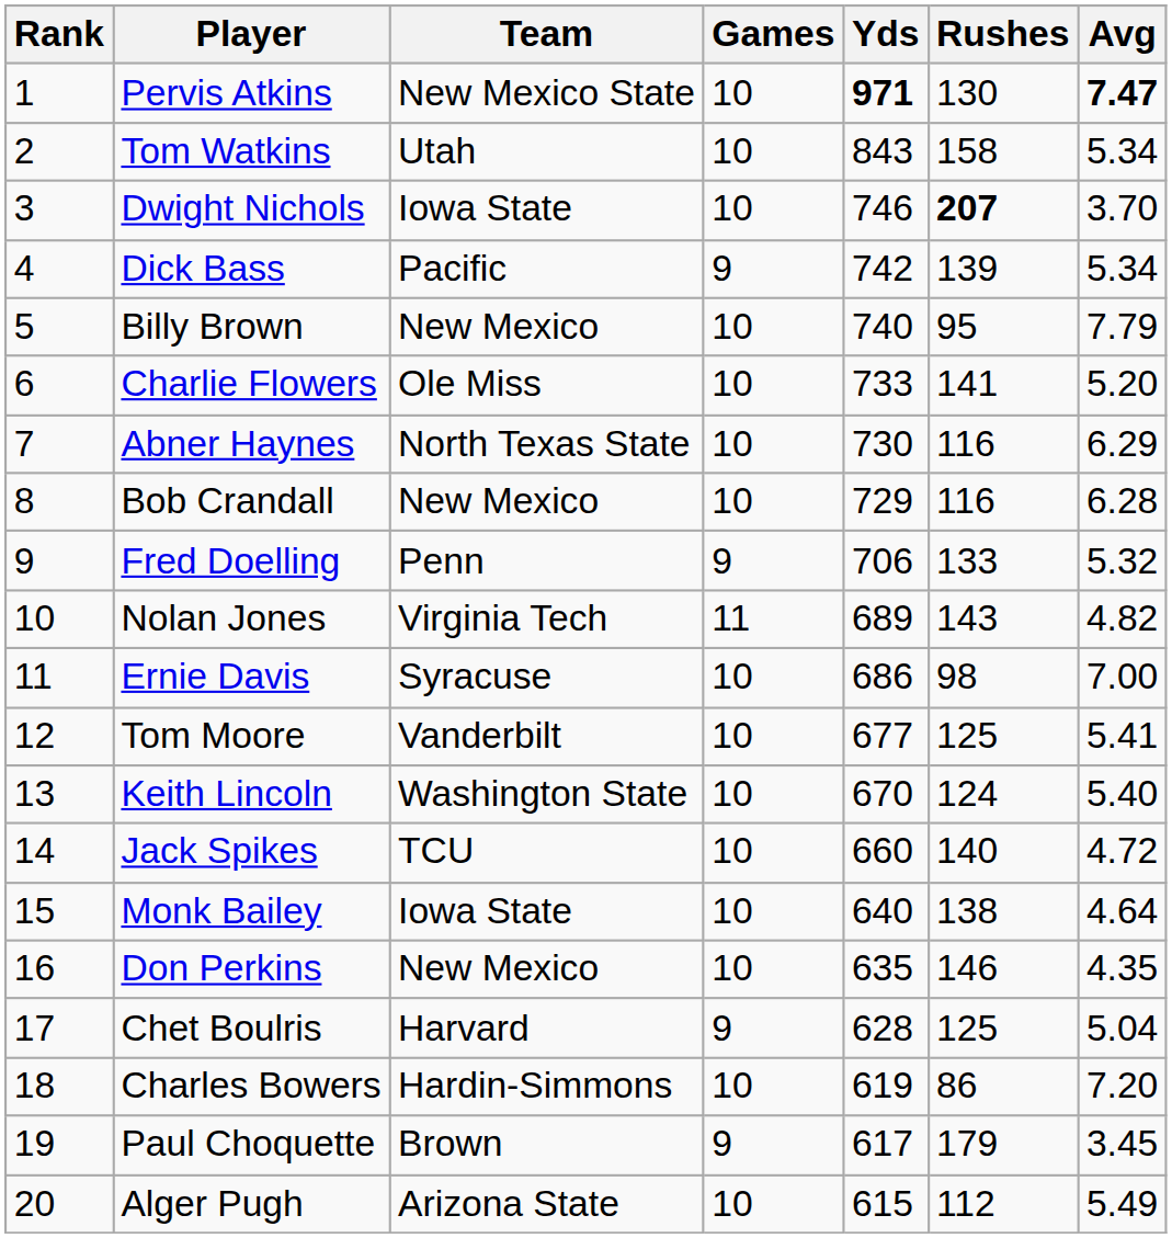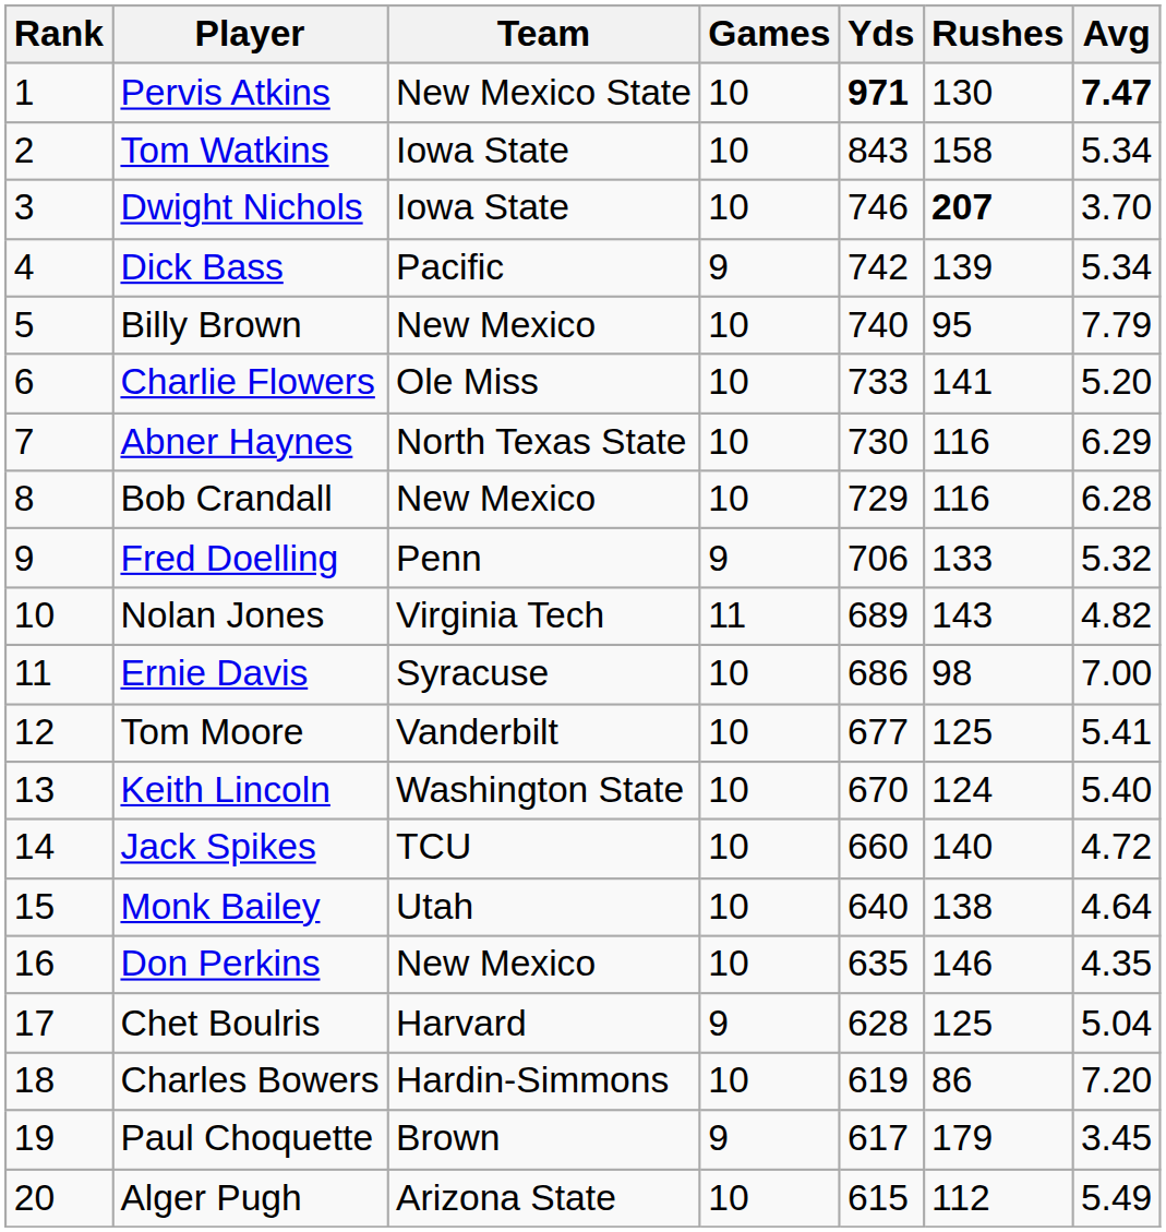Tom Watkins | Team: Utah -> Iowa State
Monk Bailey | Team: Iowa State -> Utah
